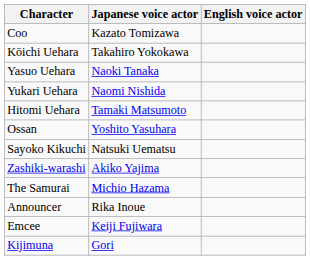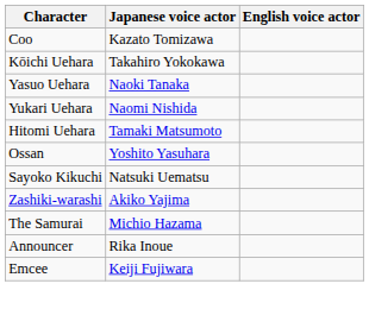- row: Kijimuna | Gori
